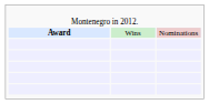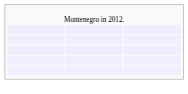- row: Award | Wins | Nominations
